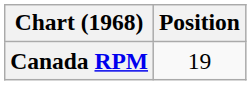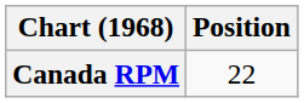Canada RPM | Position: 19 -> 22
